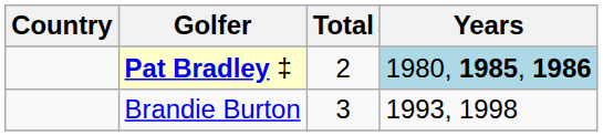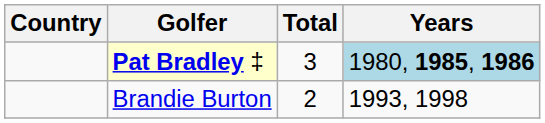Pat Bradley ‡ | Total: 2 -> 3
Brandie Burton | Total: 3 -> 2
